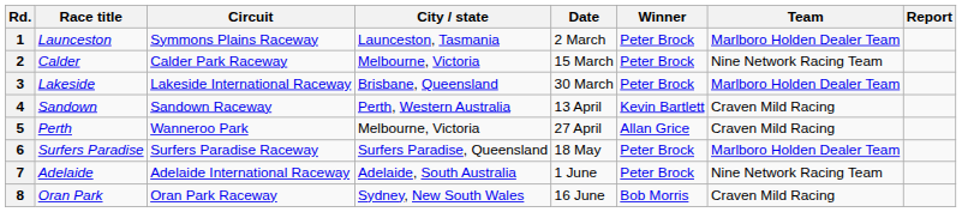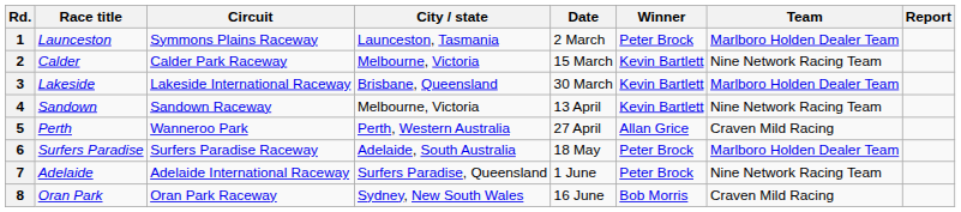2 | Winner: Peter Brock -> Kevin Bartlett
3 | Winner: Peter Brock -> Kevin Bartlett
4 | City / state: Perth, Western Australia -> Melbourne, Victoria
4 | Team: Craven Mild Racing -> Nine Network Racing Team
5 | City / state: Melbourne, Victoria -> Perth, Western Australia
6 | City / state: Surfers Paradise, Queensland -> Adelaide, South Australia
7 | City / state: Adelaide, South Australia -> Surfers Paradise, Queensland
